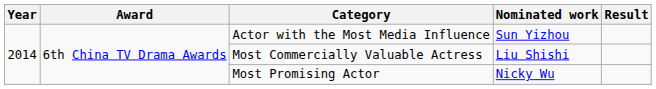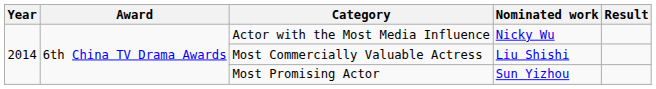Actor with the Most Media Influence | Nominated work: Sun Yizhou -> Nicky Wu
Most Promising Actor | Nominated work: Nicky Wu -> Sun Yizhou
